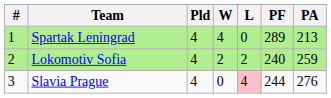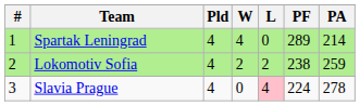Spartak Leningrad | PA: 213 -> 214
Lokomotiv Sofia | PF: 240 -> 238
Slavia Prague | PF: 244 -> 224
Slavia Prague | PA: 276 -> 278
